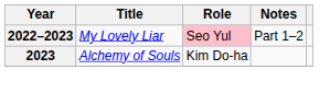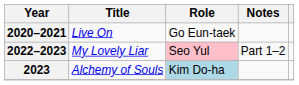+ row: 2020–2021 | Live On | Go Eun-taek
2023 | Role: no background -> lightblue background
